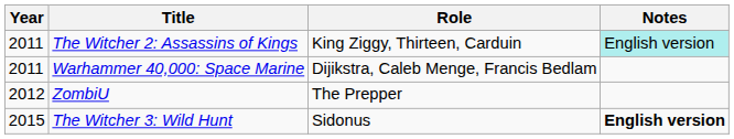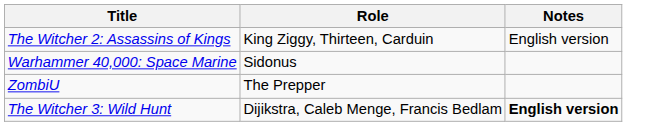- column: Year | 2011 | 2011 | 2012 | 2015
The Witcher 2: Assassins of Kings | Notes: paleturquoise background -> no background
Warhammer 40,000: Space Marine | Role: Dijikstra, Caleb Menge, Francis Bedlam -> Sidonus
The Witcher 3: Wild Hunt | Role: Sidonus -> Dijikstra, Caleb Menge, Francis Bedlam
